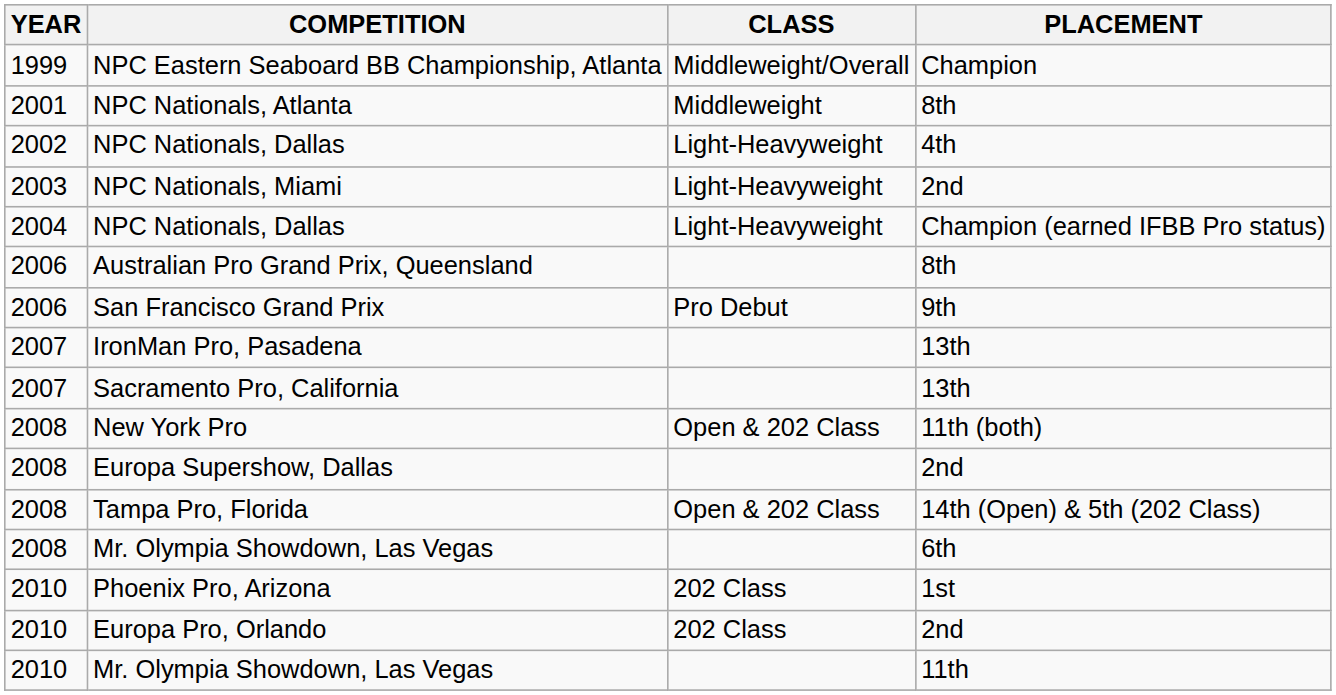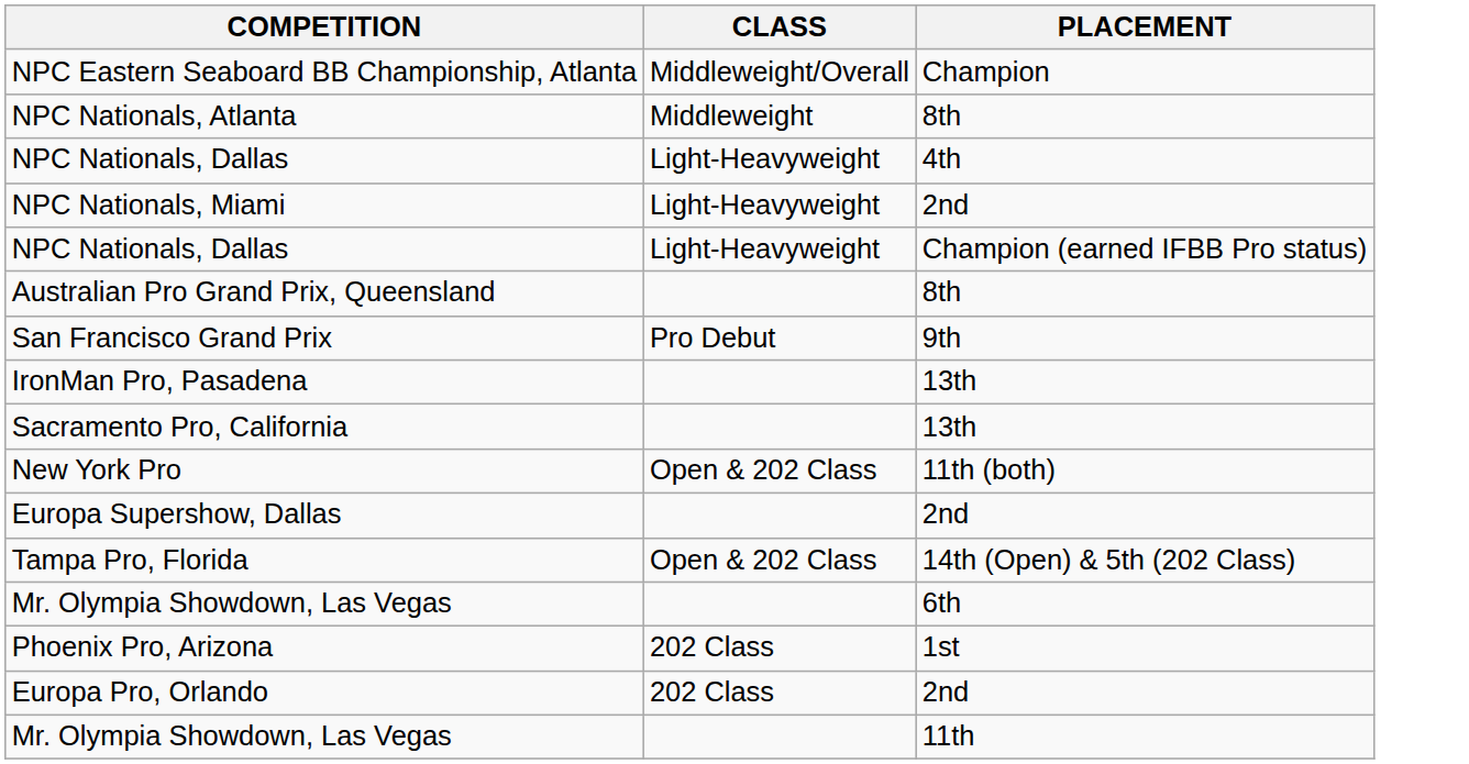- column: YEAR | 1999 | 2001 | 2002 | 2003 | 2004 | 2006 | 2006 | 2007 | 2007 | 2008 | 2008 | 2008 | 2008 | 2010 | 2010 | 2010
